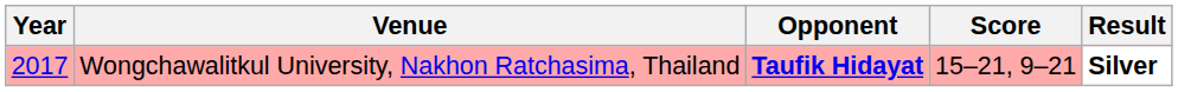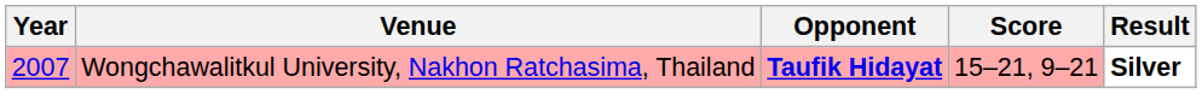Wongchawalitkul University, Nakhon Ratchasima, Thailand | Year: 2017 -> 2007
